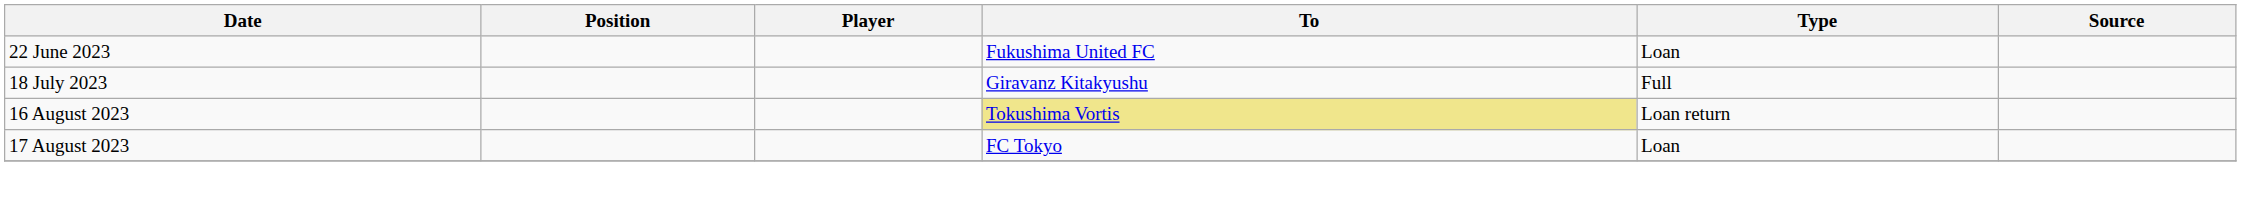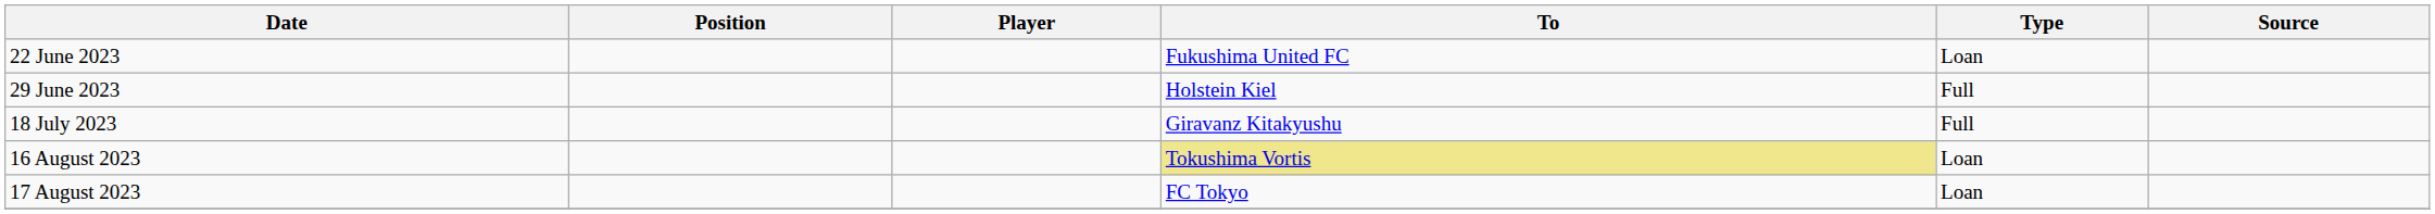+ row: 29 June 2023 | Holstein Kiel | Full
16 August 2023 | Type: Loan return -> Loan
